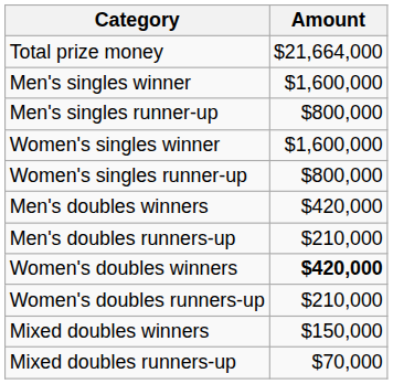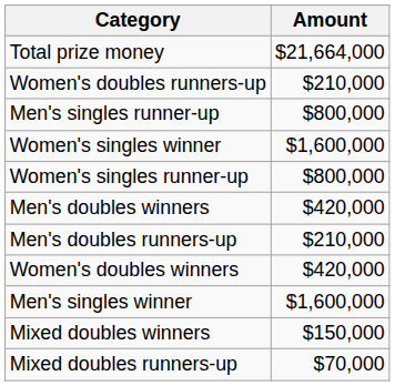rows swapped: Men's singles winner <-> Women's doubles runners-up
Women's doubles winners | Amount: bold -> normal
